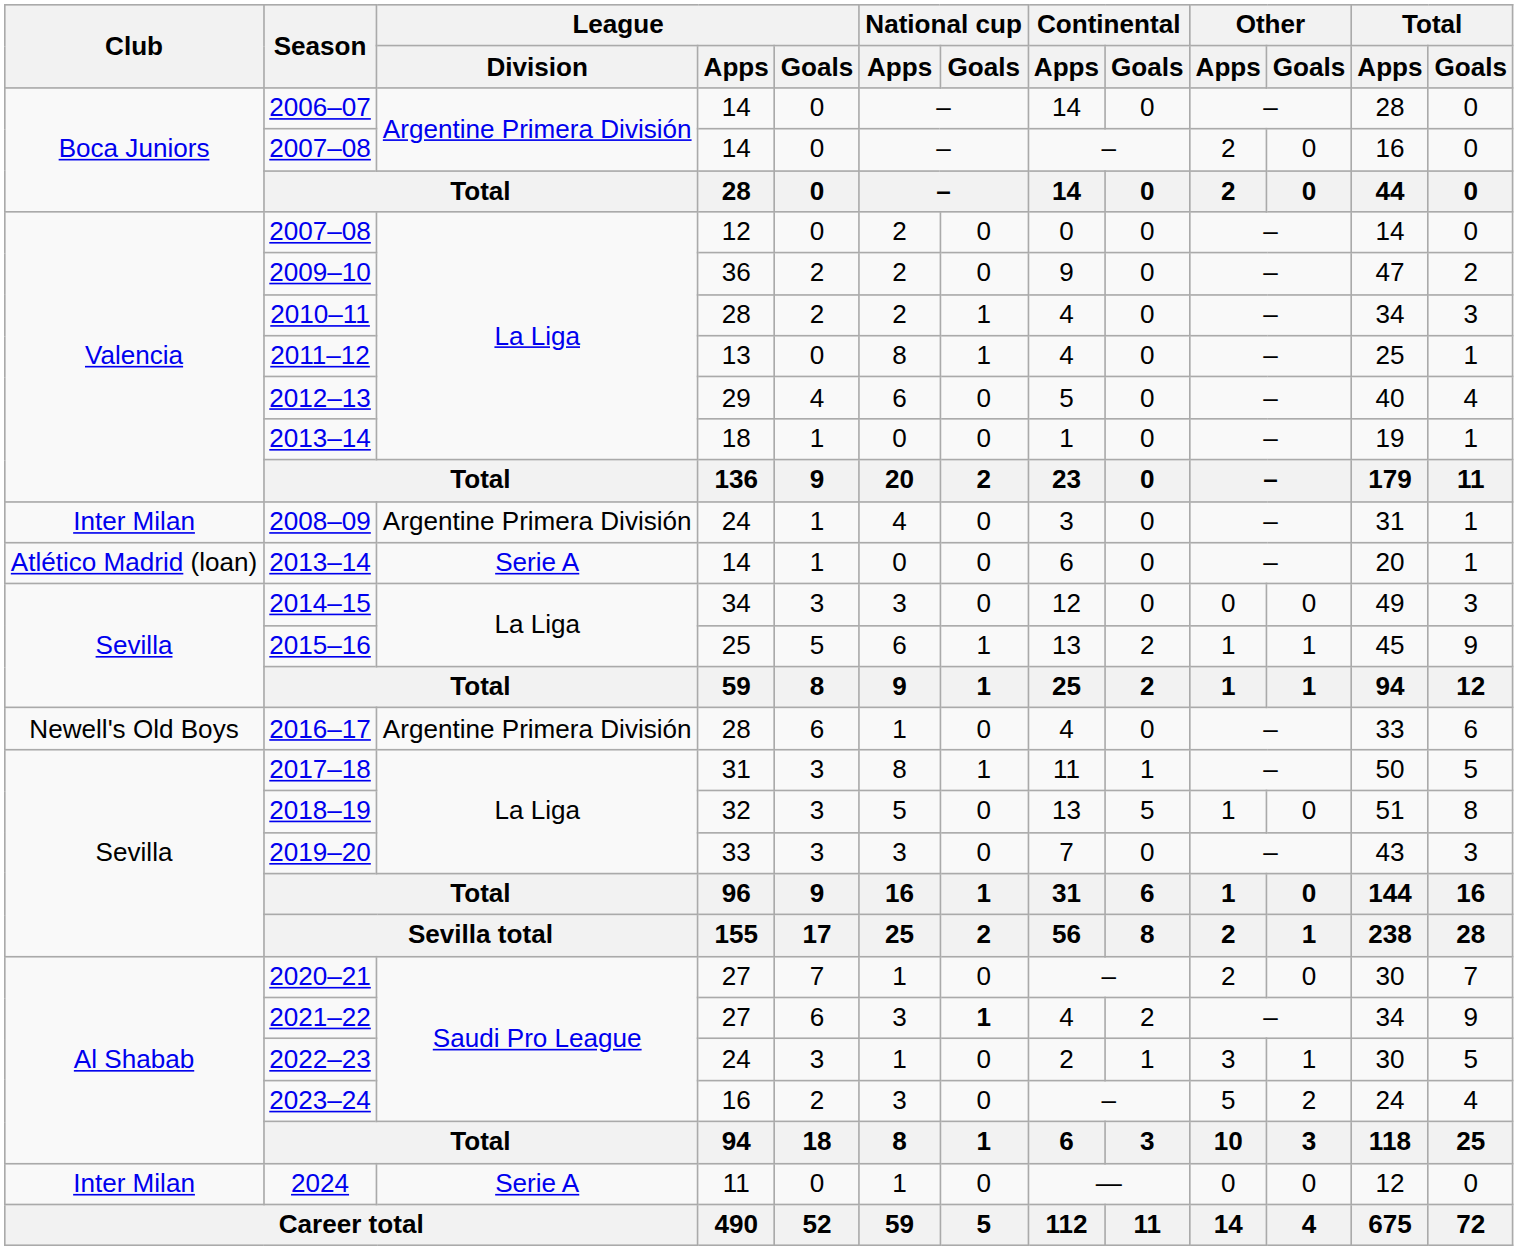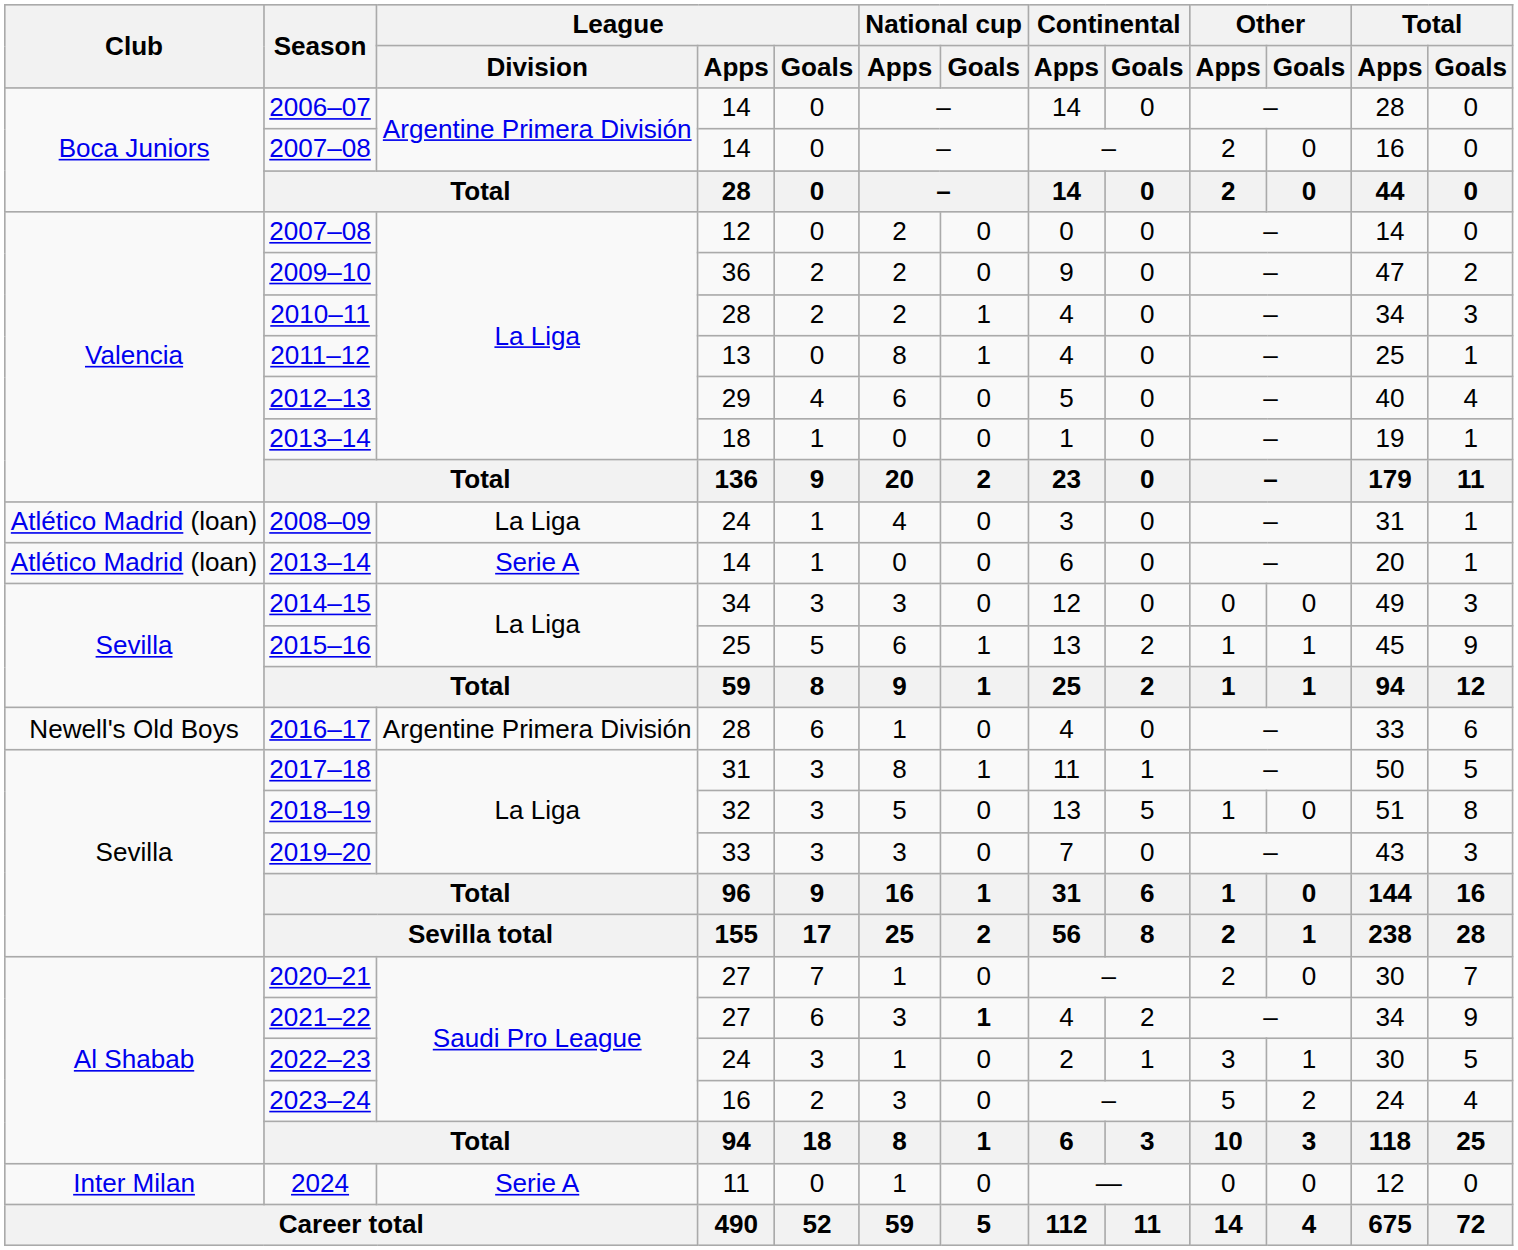2008–09 | Club: Inter Milan -> Atlético Madrid (loan)
2008–09 | League / Division: Argentine Primera División -> La Liga
